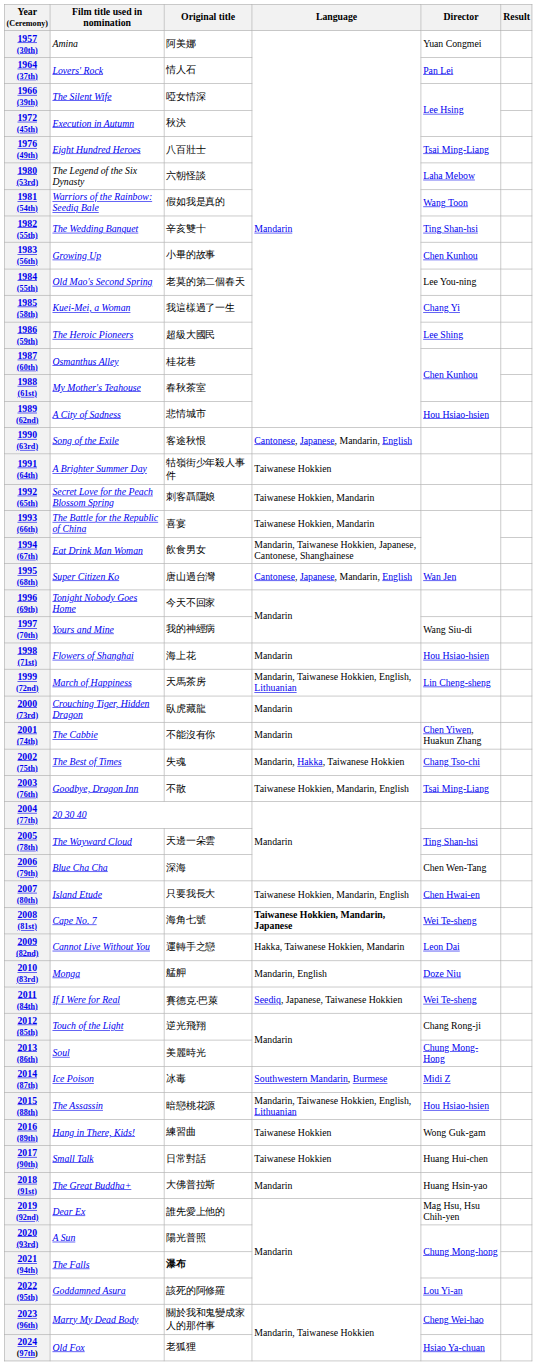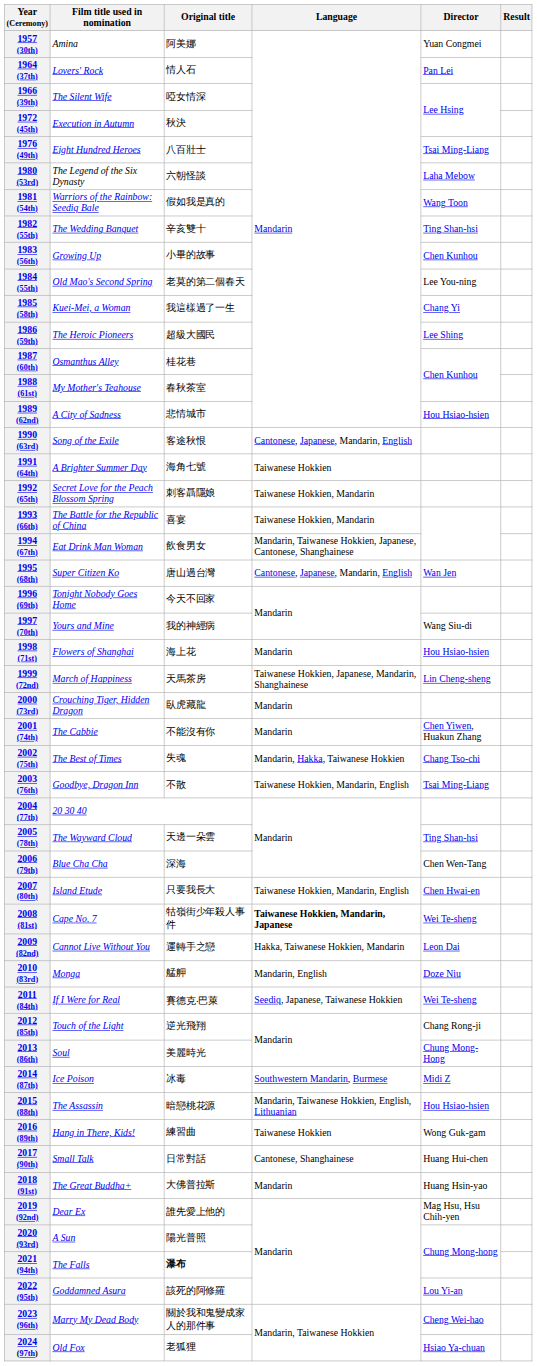1991 (64th) | Original title: 牯嶺街少年殺人事件 -> 海角七號
1999 (72nd) | Language: Mandarin, Taiwanese Hokkien, English, Lithuanian -> Taiwanese Hokkien, Japanese, Mandarin, Shanghainese
2008 (81st) | Original title: 海角七號 -> 牯嶺街少年殺人事件
2017 (90th) | Language: Taiwanese Hokkien -> Cantonese, Shanghainese
